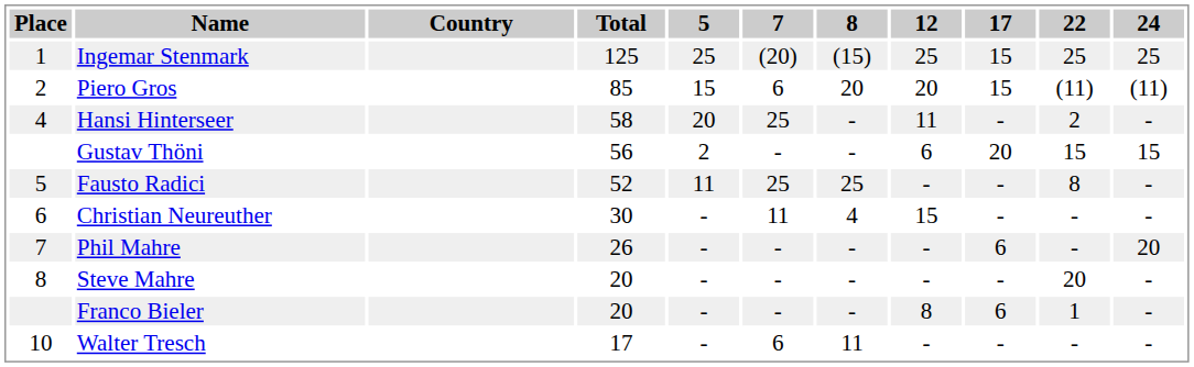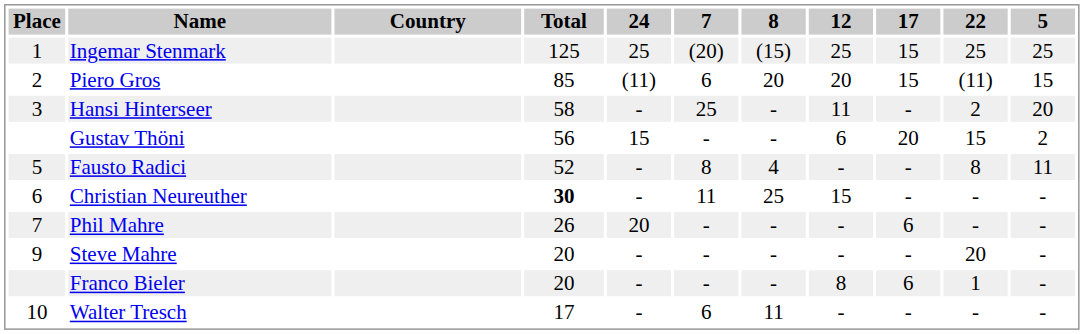columns swapped: 5 <-> 24
Hansi Hinterseer | Place: 4 -> 3
Fausto Radici | 7: 25 -> 8
Fausto Radici | 8: 25 -> 4
Christian Neureuther | Total: normal -> bold
Christian Neureuther | 8: 4 -> 25
Steve Mahre | Place: 8 -> 9
